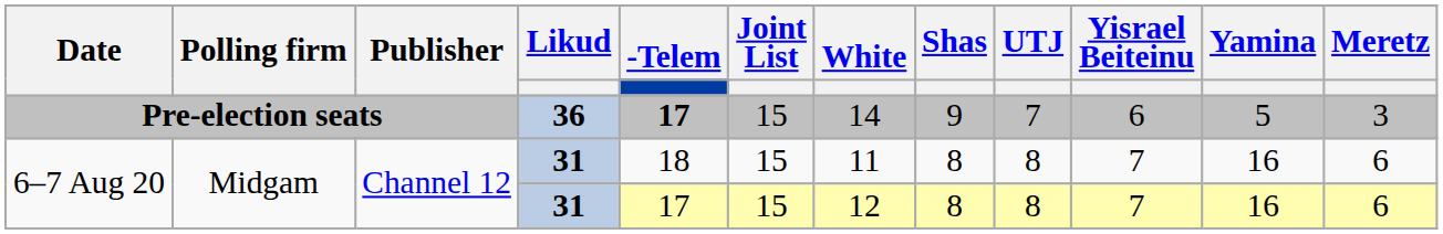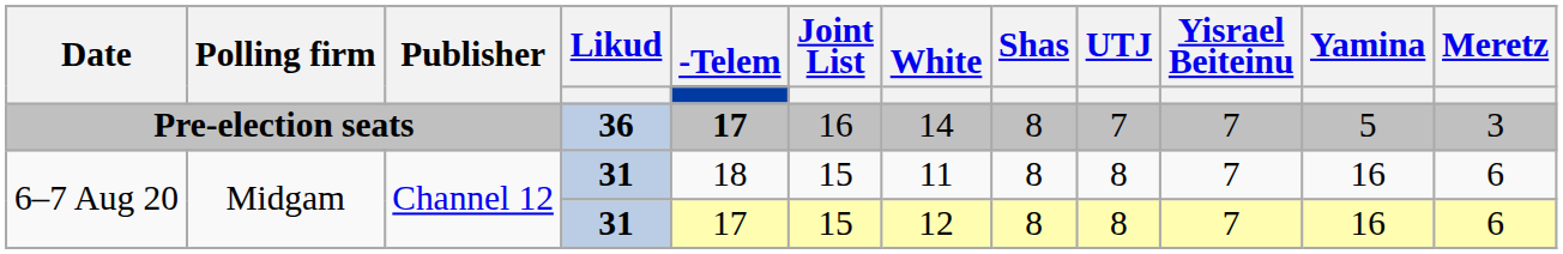Pre-election seats | Joint List: 15 -> 16
Pre-election seats | Shas: 9 -> 8
Pre-election seats | Yisrael Beiteinu: 6 -> 7
